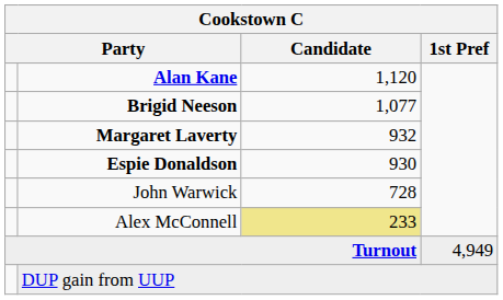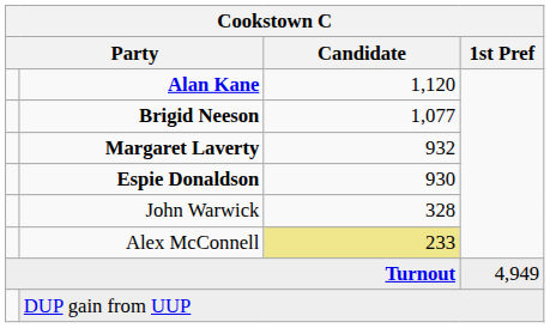John Warwick | Candidate: 728 -> 328
